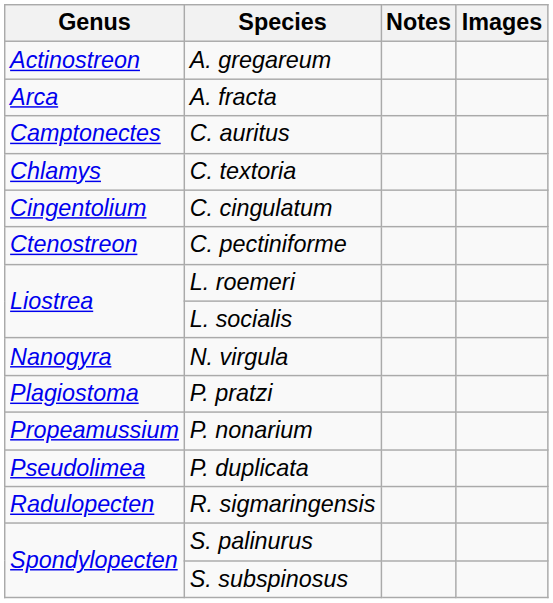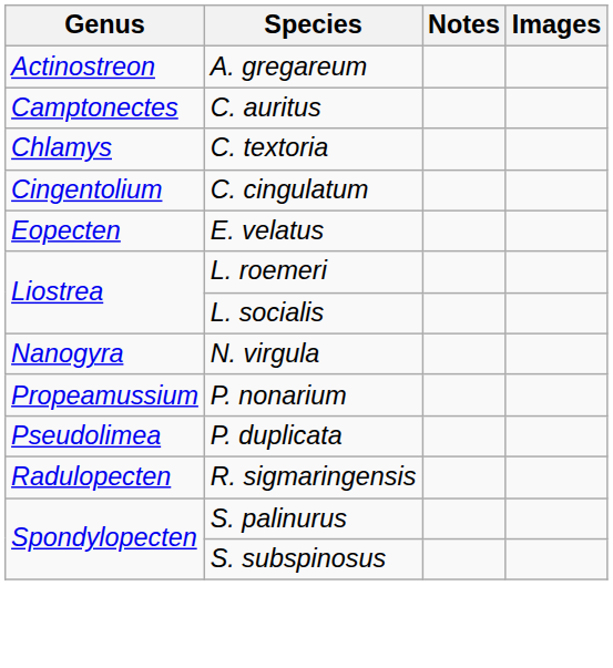- row: Arca | A. fracta
- row: Ctenostreon | C. pectiniforme
+ row: Eopecten | E. velatus
- row: Plagiostoma | P. pratzi
